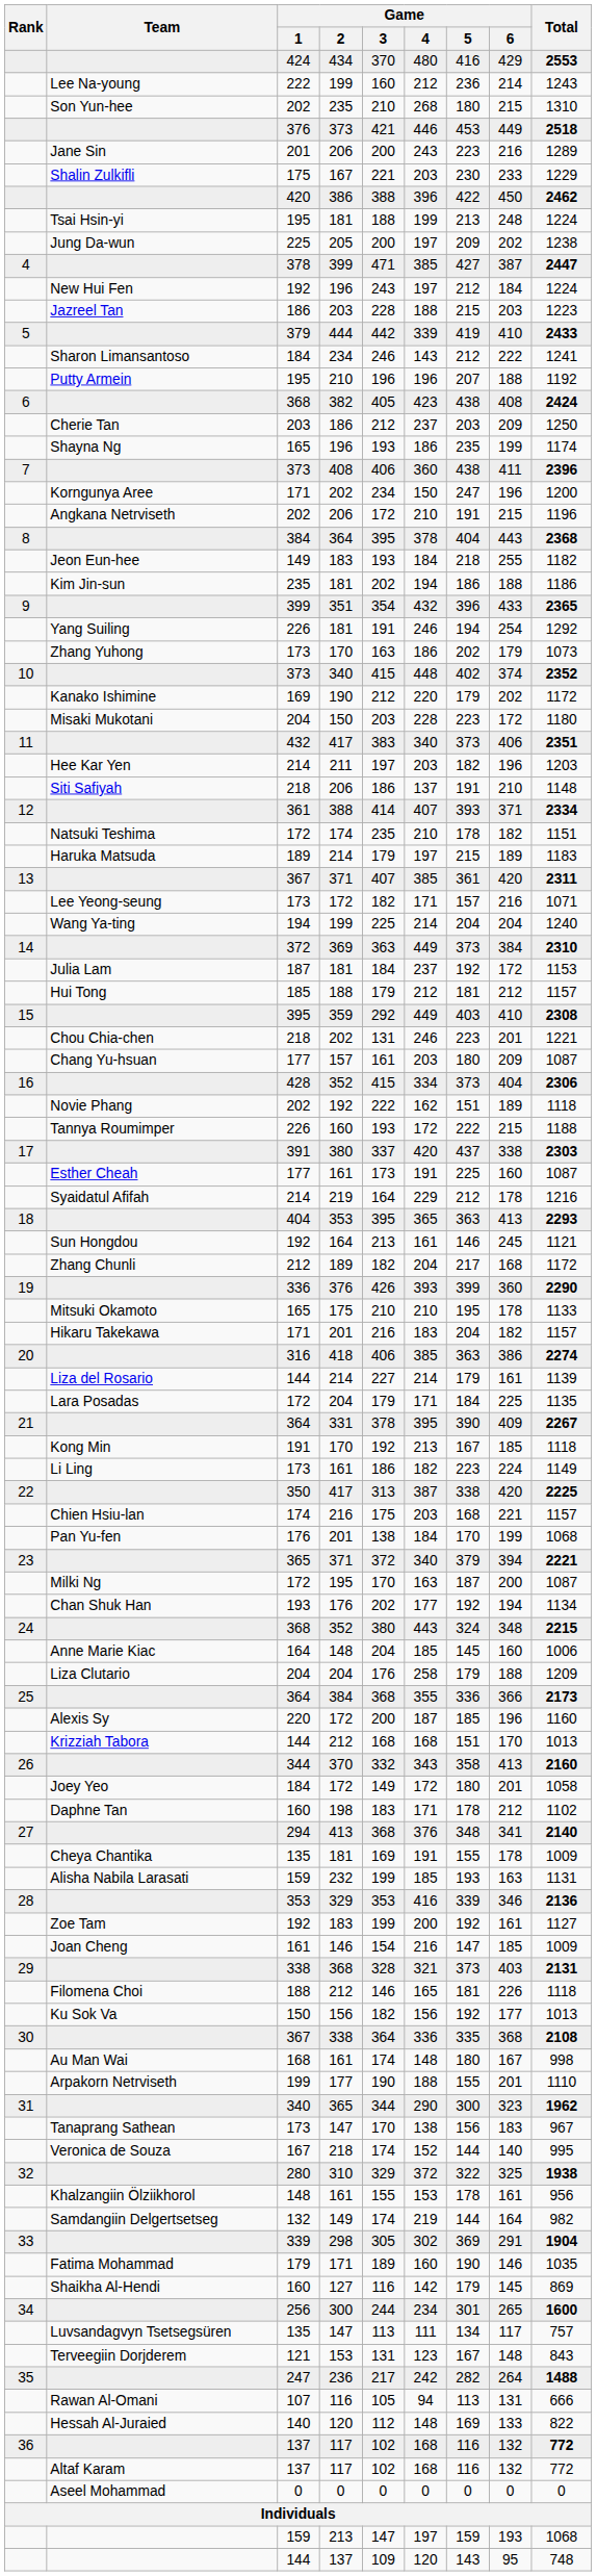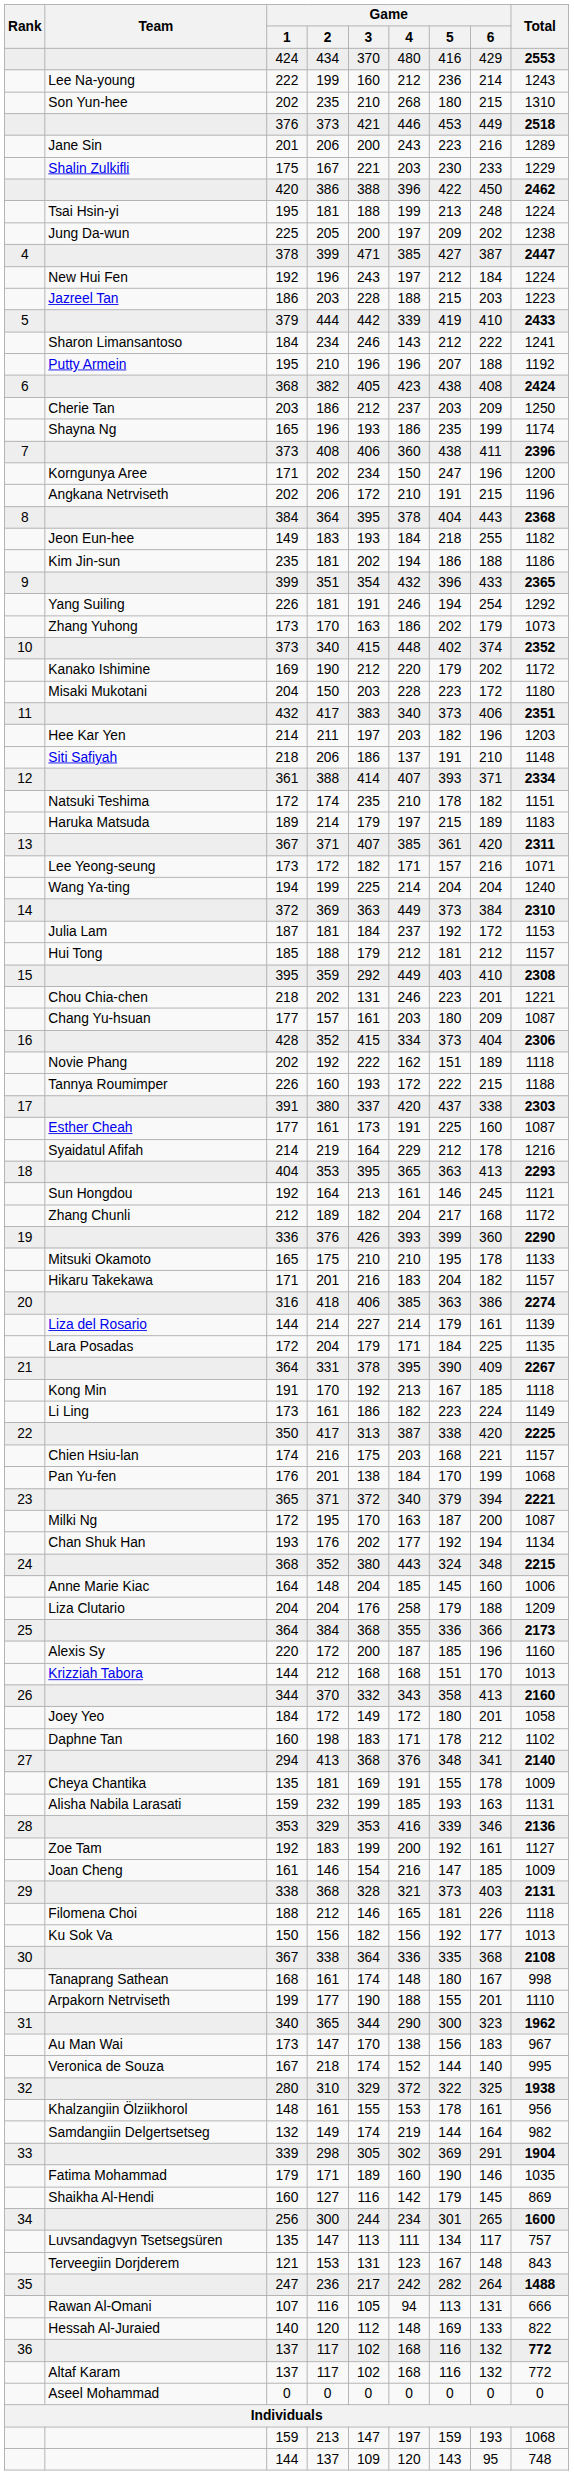168 / 161 | Team: Au Man Wai -> Tanaprang Sathean
173 / 147 | Team: Tanaprang Sathean -> Au Man Wai
